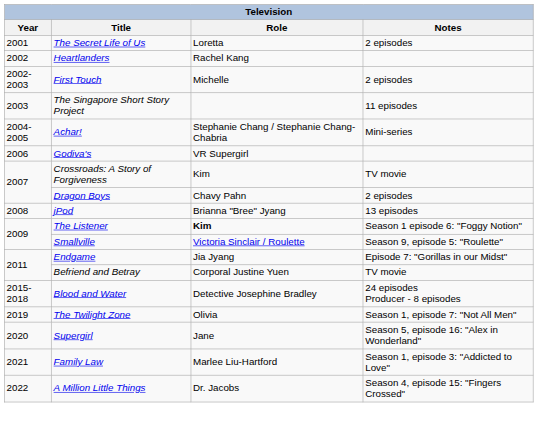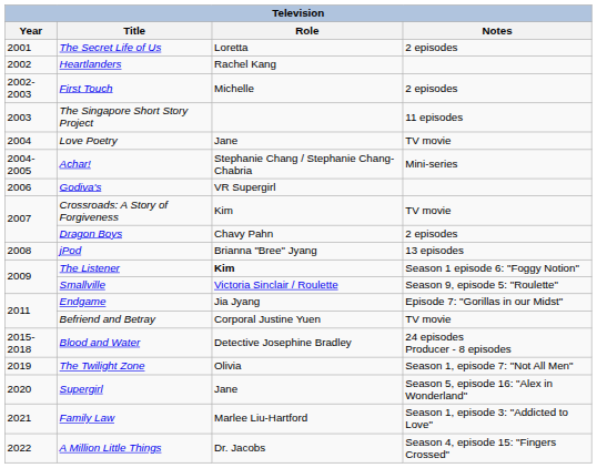+ row: 2004 | Love Poetry | Jane | TV movie
